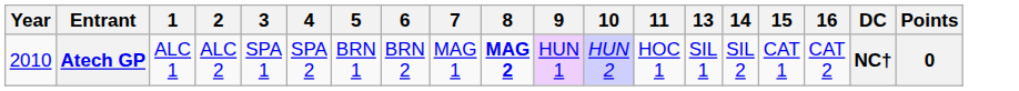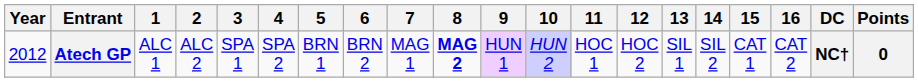+ column: 12 | HOC 2
Atech GP | Year: 2010 -> 2012
